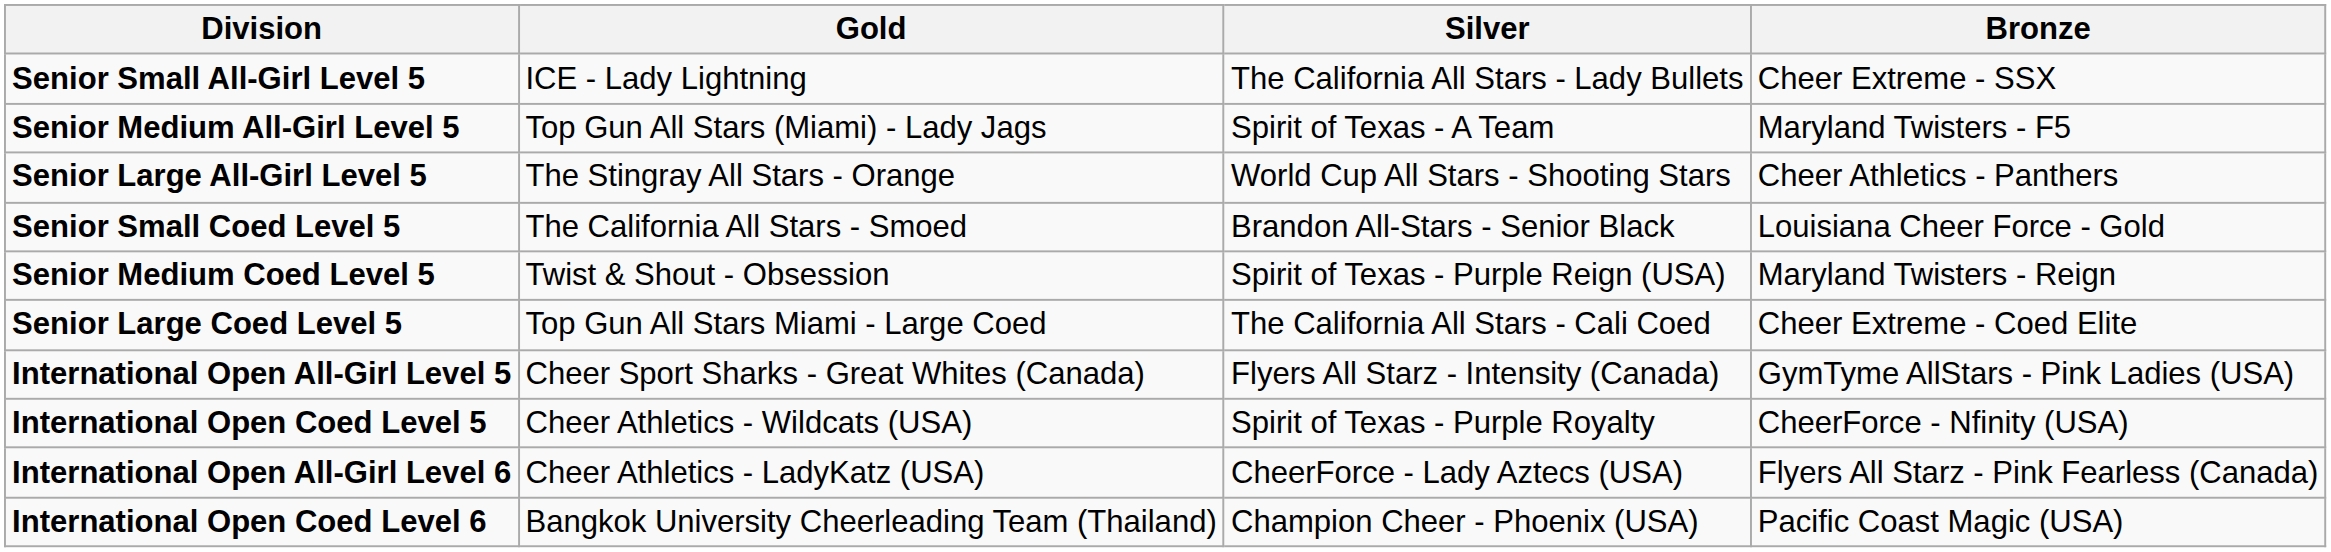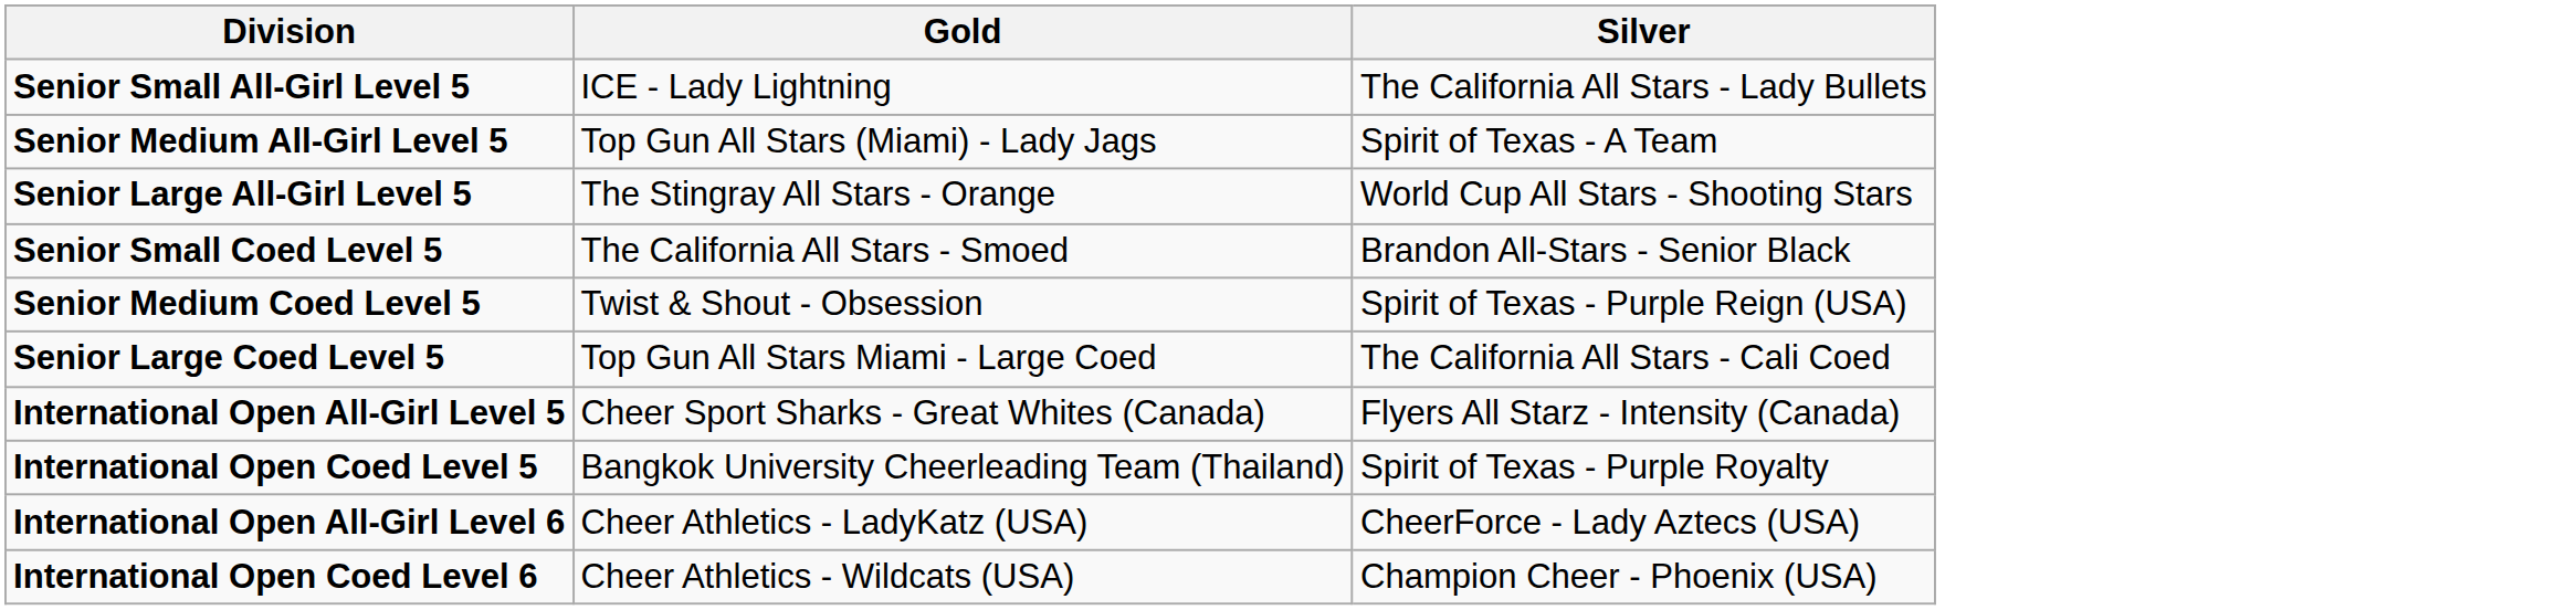- column: Bronze | Cheer Extreme - SSX | Maryland Twisters - F5 | Cheer Athletics - Panthers | Louisiana Cheer Force - Gold | Maryland Twisters - Reign | Cheer Extreme - Coed Elite | GymTyme AllStars - Pink Ladies (USA) | CheerForce - Nfinity (USA) | Flyers All Starz - Pink Fearless (Canada) | Pacific Coast Magic (USA)
International Open Coed Level 5 | Gold: Cheer Athletics - Wildcats (USA) -> Bangkok University Cheerleading Team (Thailand)
International Open Coed Level 6 | Gold: Bangkok University Cheerleading Team (Thailand) -> Cheer Athletics - Wildcats (USA)
